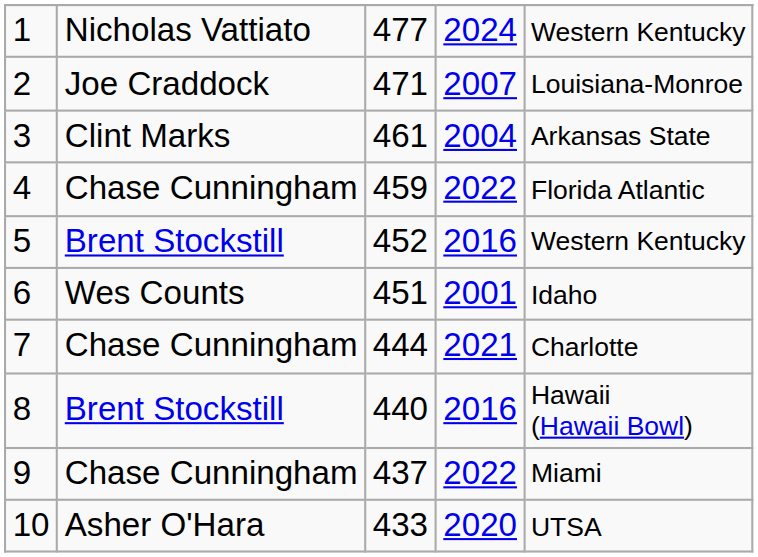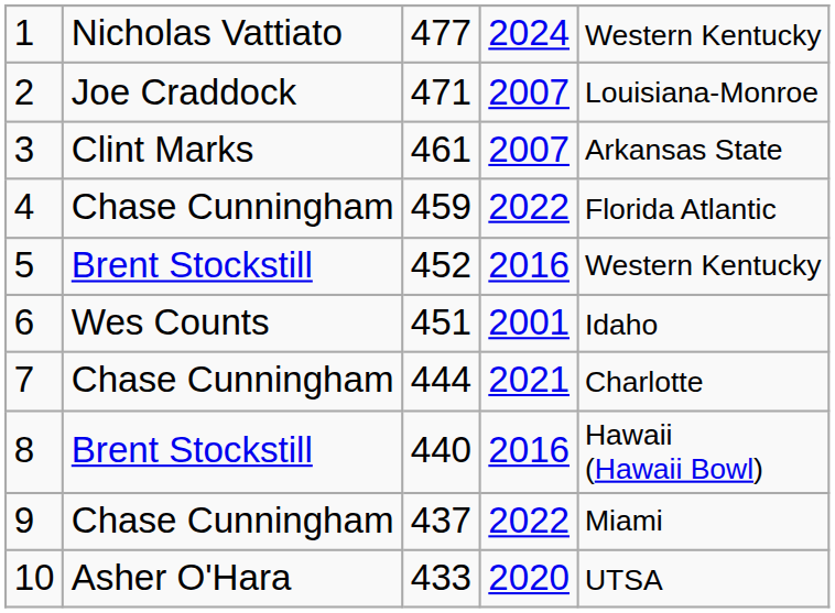3 | column 4: 2004 -> 2007
